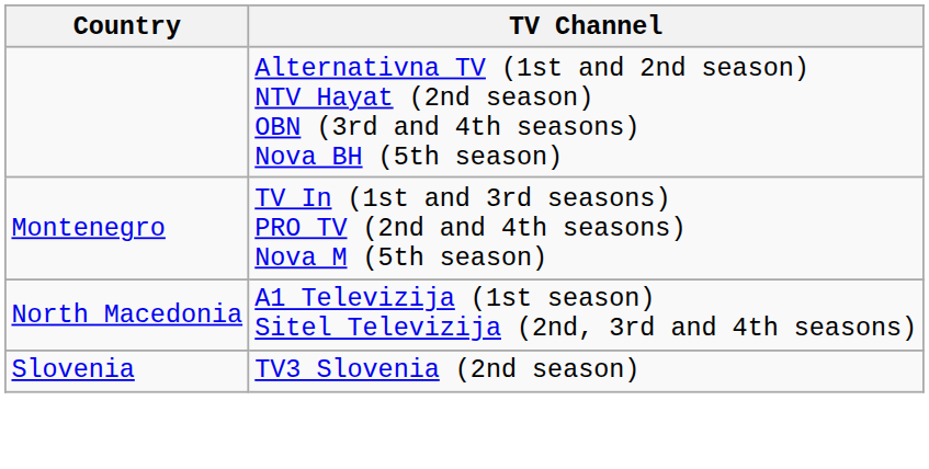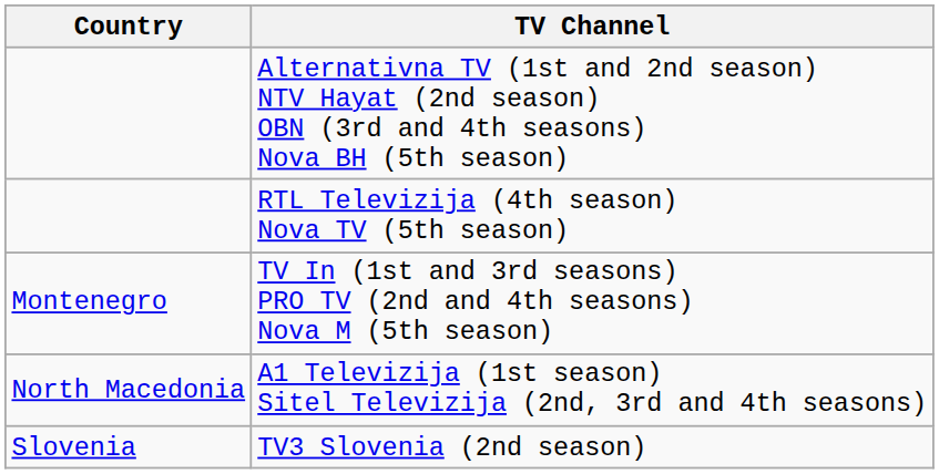+ row: RTL Televizija (4th season) Nova TV (5th season)
